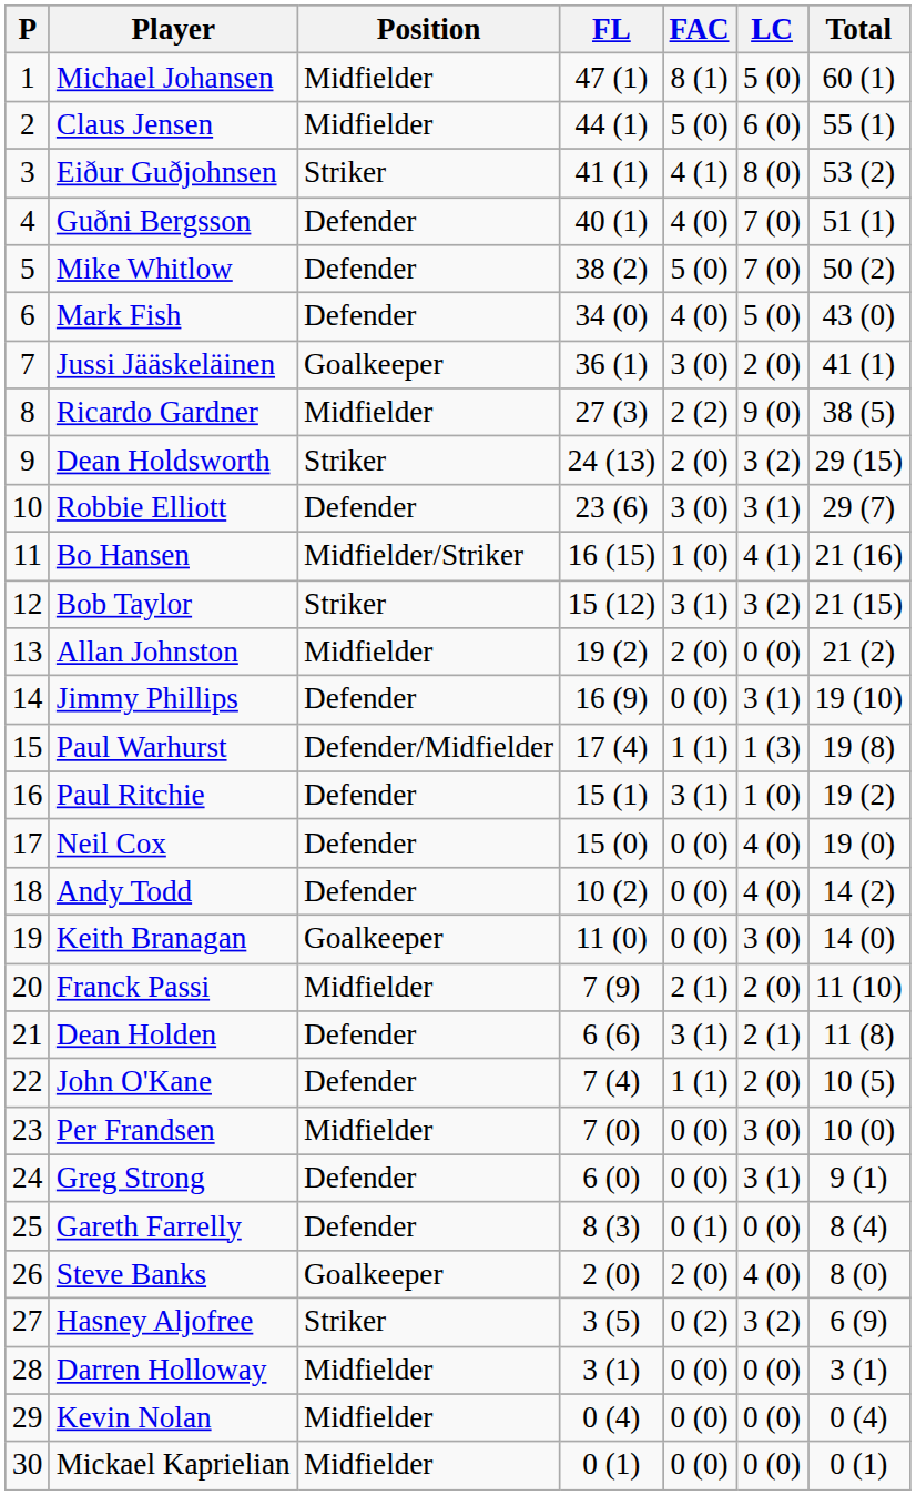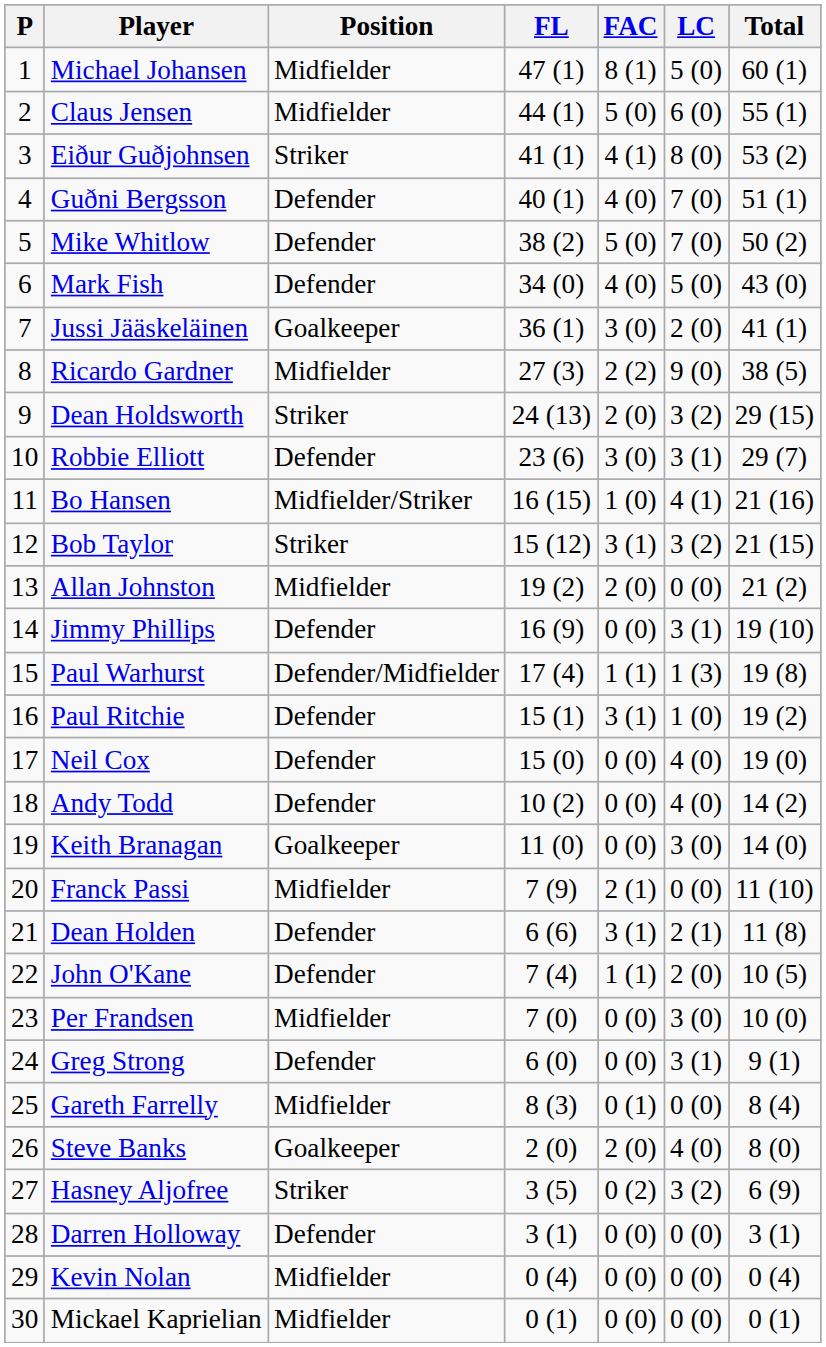Franck Passi | LC: 2 (0) -> 0 (0)
Gareth Farrelly | Position: Defender -> Midfielder
Darren Holloway | Position: Midfielder -> Defender
